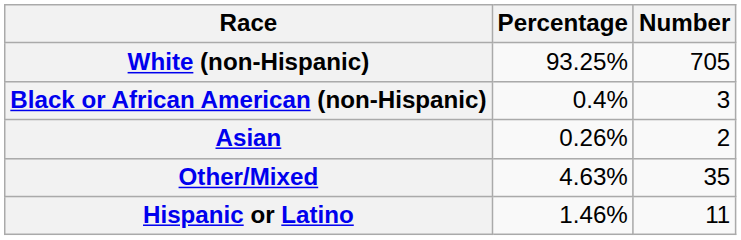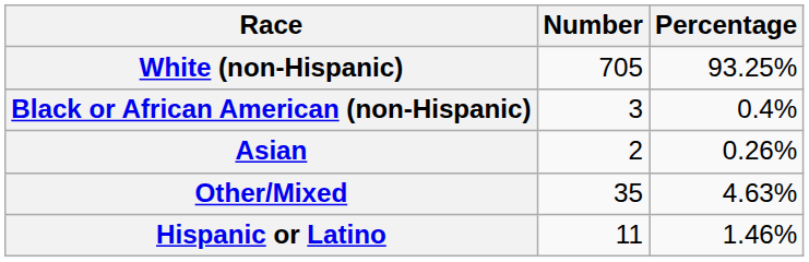columns swapped: Number <-> Percentage
